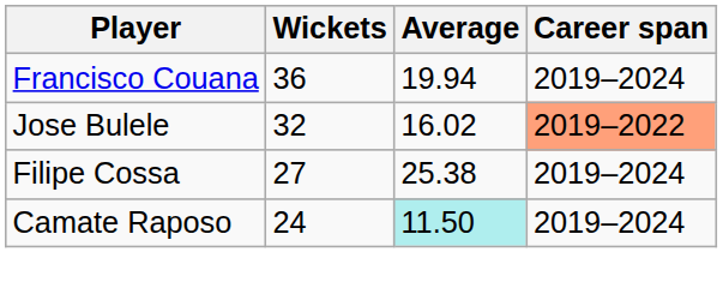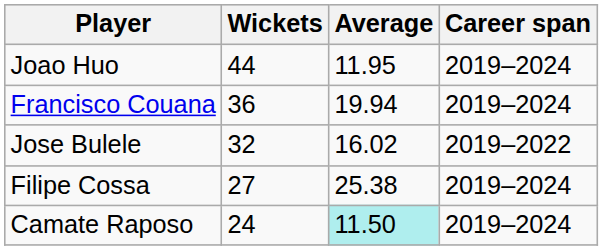+ row: Joao Huo | 44 | 11.95 | 2019–2024
Jose Bulele | Career span: lightsalmon background -> no background
